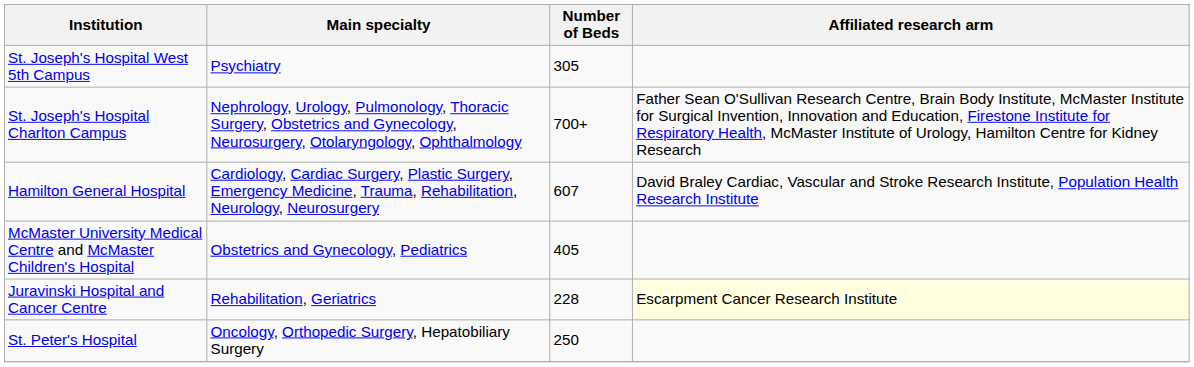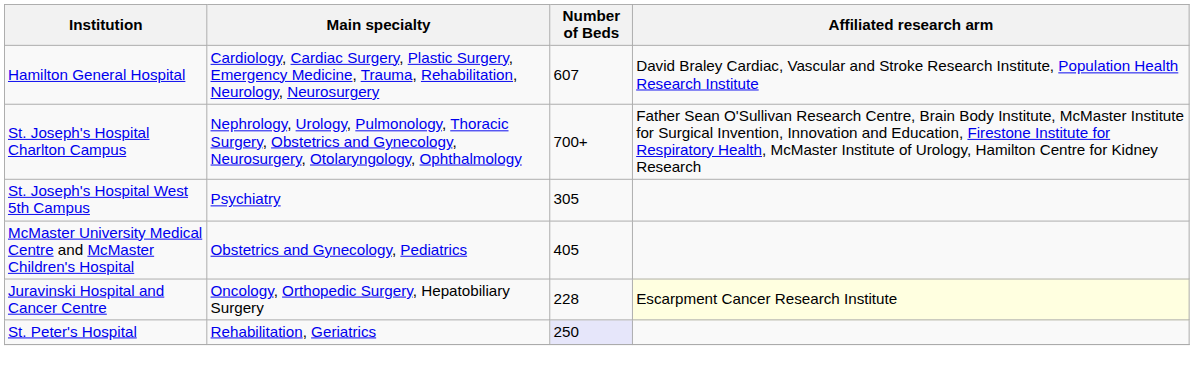rows swapped: Hamilton General Hospital <-> St. Joseph's Hospital West 5th Campus
Juravinski Hospital and Cancer Centre | Main specialty: Rehabilitation, Geriatrics -> Oncology, Orthopedic Surgery, Hepatobiliary Surgery
St. Peter's Hospital | Main specialty: Oncology, Orthopedic Surgery, Hepatobiliary Surgery -> Rehabilitation, Geriatrics
St. Peter's Hospital | Number of Beds: no background -> lavender background
